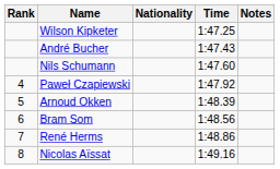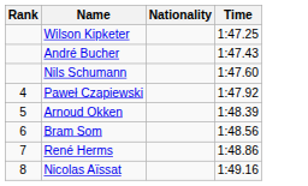- column: Notes
